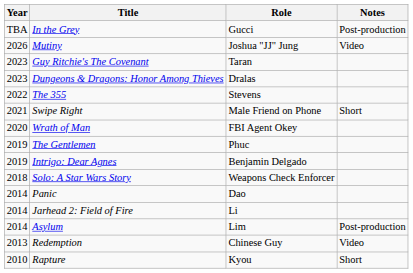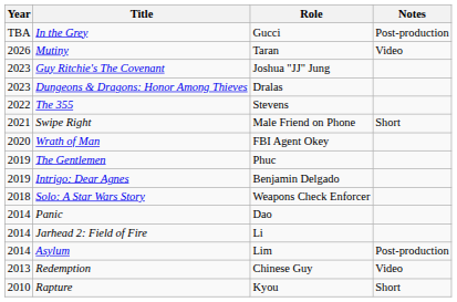Mutiny | Role: Joshua "JJ" Jung -> Taran
Guy Ritchie's The Covenant | Role: Taran -> Joshua "JJ" Jung
